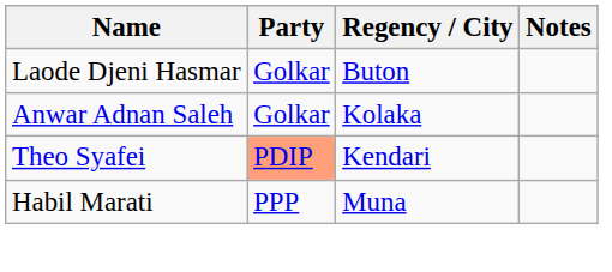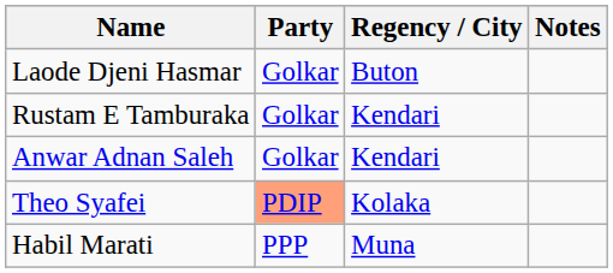+ row: Rustam E Tamburaka | Golkar | Kendari
Anwar Adnan Saleh | Regency / City: Kolaka -> Kendari
Theo Syafei | Regency / City: Kendari -> Kolaka
